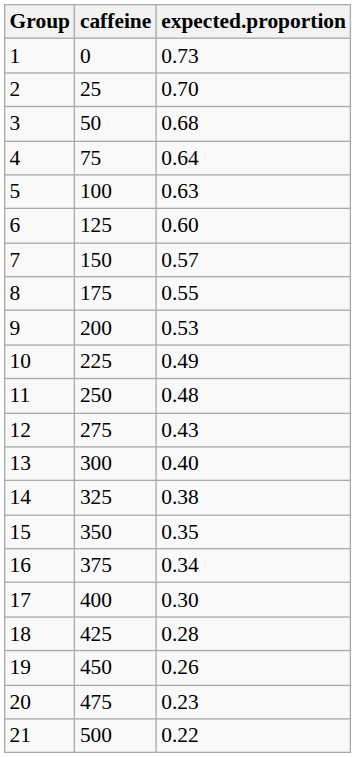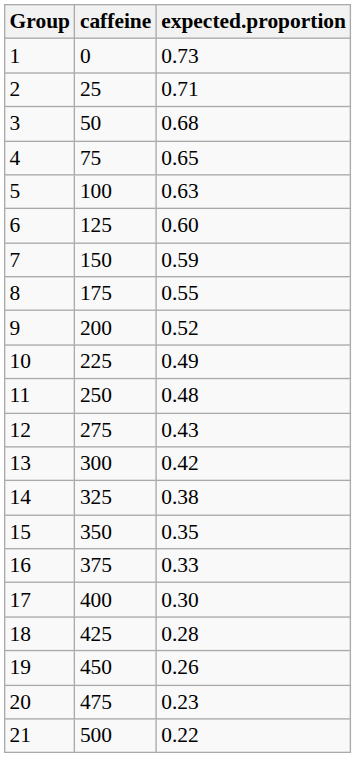2 | expected.proportion: 0.70 -> 0.71
4 | expected.proportion: 0.64 -> 0.65
7 | expected.proportion: 0.57 -> 0.59
9 | expected.proportion: 0.53 -> 0.52
13 | expected.proportion: 0.40 -> 0.42
16 | expected.proportion: 0.34 -> 0.33
